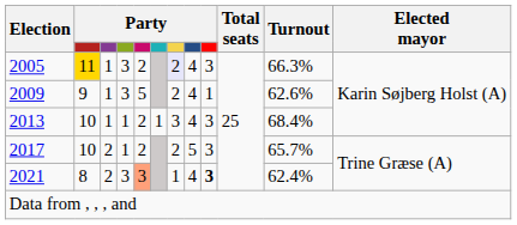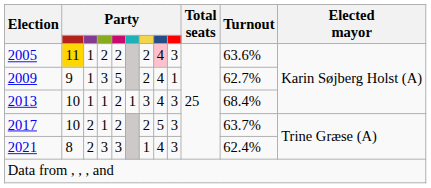2005 | column 4: 3 -> 2
2005 | column 7: lavender background -> no background
2005 | column 8: no background -> pink background
2005 | Turnout: 66.3% -> 63.6%
2009 | Turnout: 62.6% -> 62.7%
2017 | Turnout: 65.7% -> 63.7%
2021 | column 5: lightsalmon background -> no background
2021 | column 9: bold -> normal
